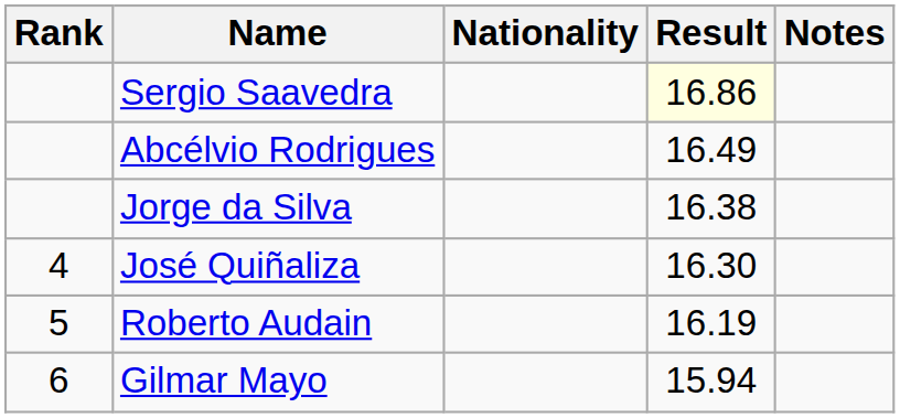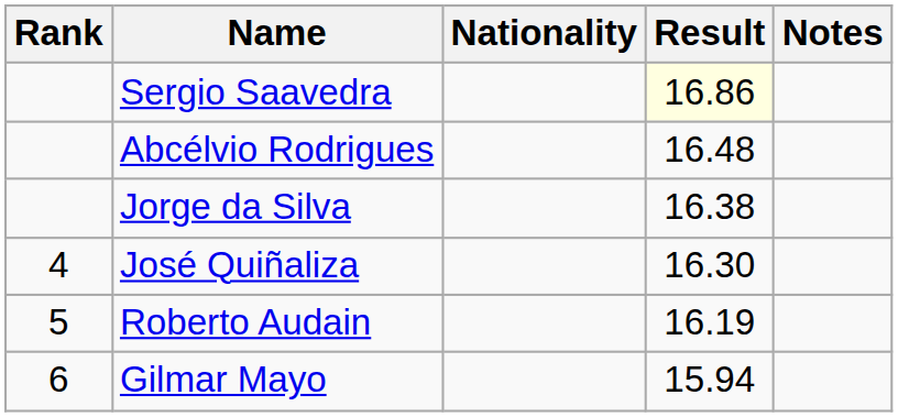Abcélvio Rodrigues | Result: 16.49 -> 16.48
